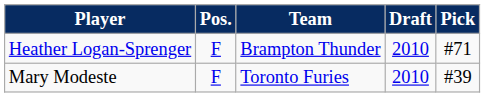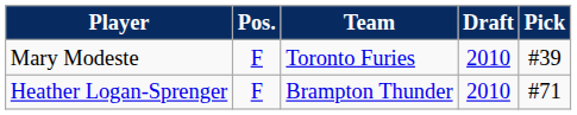rows swapped: Mary Modeste <-> Heather Logan-Sprenger
